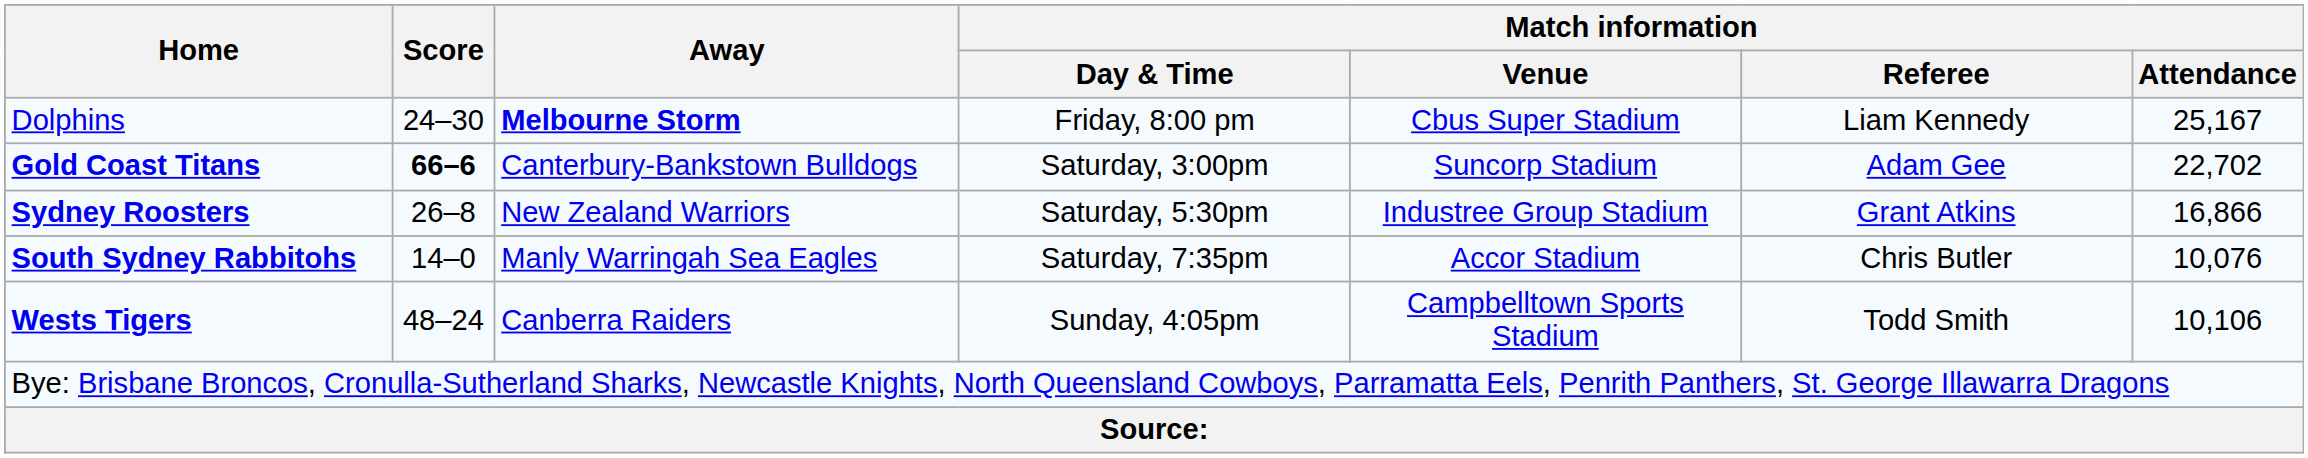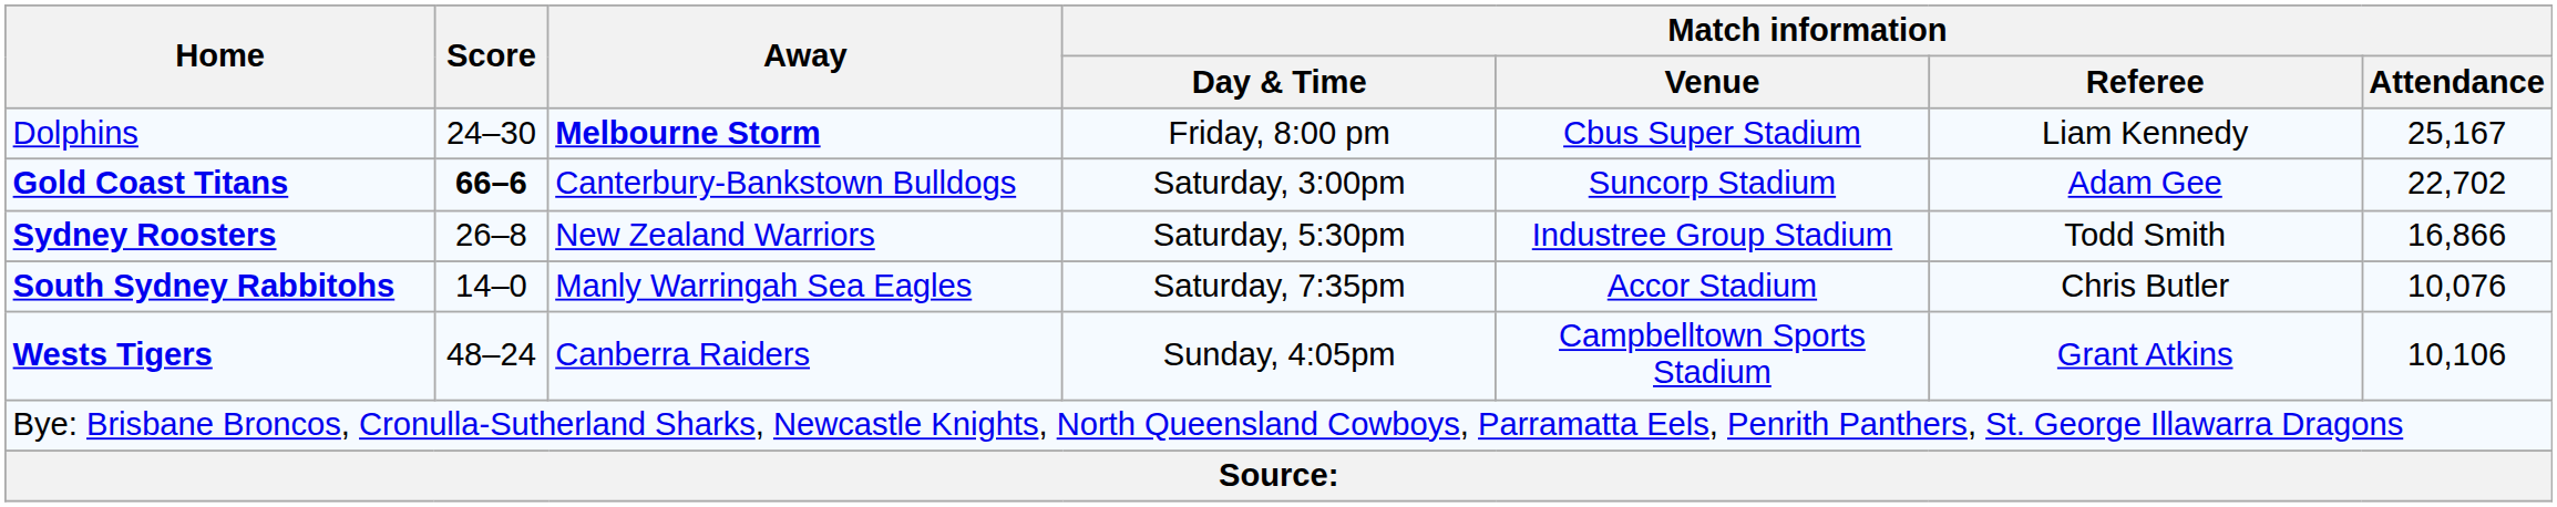Sydney Roosters | Match information / Referee: Grant Atkins -> Todd Smith
Wests Tigers | Match information / Referee: Todd Smith -> Grant Atkins
